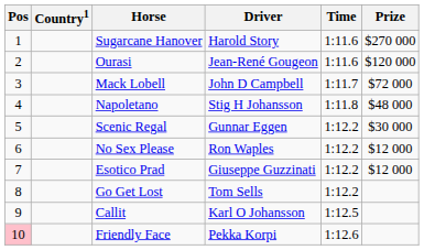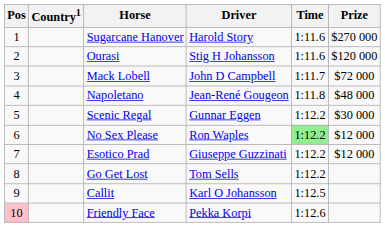Ourasi | Driver: Jean-René Gougeon -> Stig H Johansson
Napoletano | Driver: Stig H Johansson -> Jean-René Gougeon
No Sex Please | Time: no background -> lightgreen background
